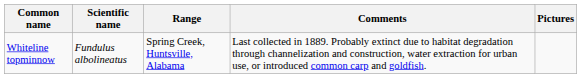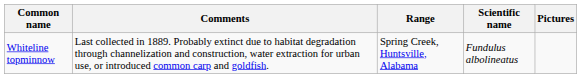columns swapped: Scientific name <-> Comments
